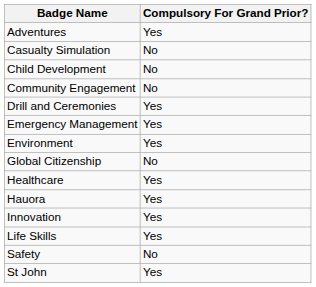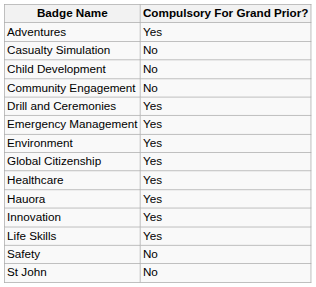Global Citizenship | Compulsory For Grand Prior?: No -> Yes
St John | Compulsory For Grand Prior?: Yes -> No
